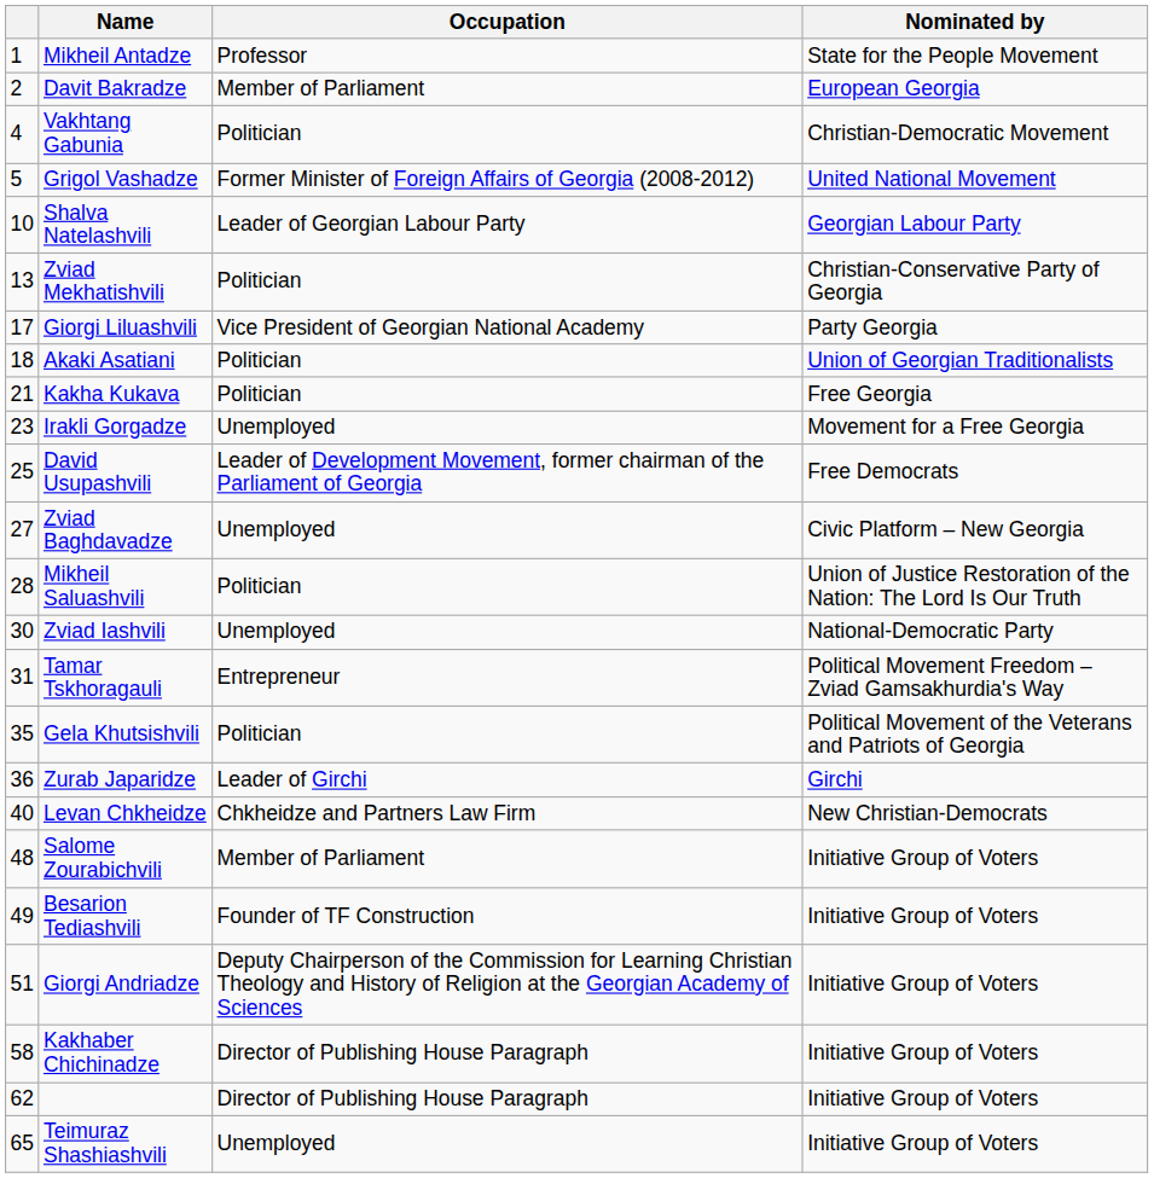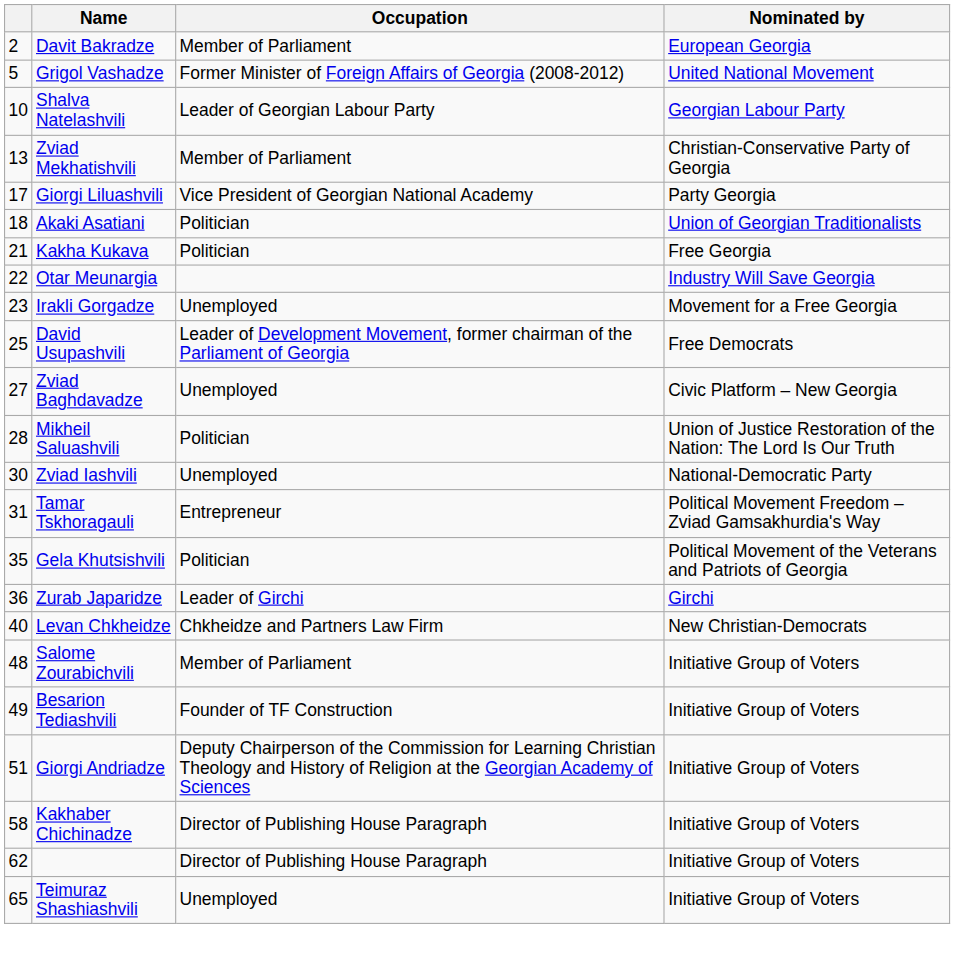- row: 1 | Mikheil Antadze | Professor | State for the People Movement
- row: 4 | Vakhtang Gabunia | Politician | Christian-Democratic Movement
Zviad Mekhatishvili | Occupation: Politician -> Member of Parliament
+ row: 22 | Otar Meunargia | Industry Will Save Georgia
